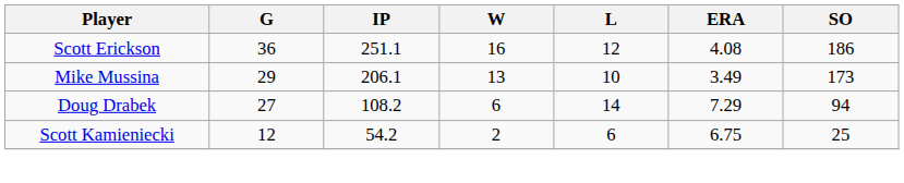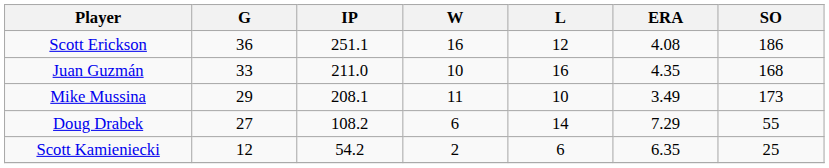+ row: Juan Guzmán | 33 | 211.0 | 10 | 16 | 4.35 | 168
Mike Mussina | IP: 206.1 -> 208.1
Mike Mussina | W: 13 -> 11
Doug Drabek | SO: 94 -> 55
Scott Kamieniecki | ERA: 6.75 -> 6.35
